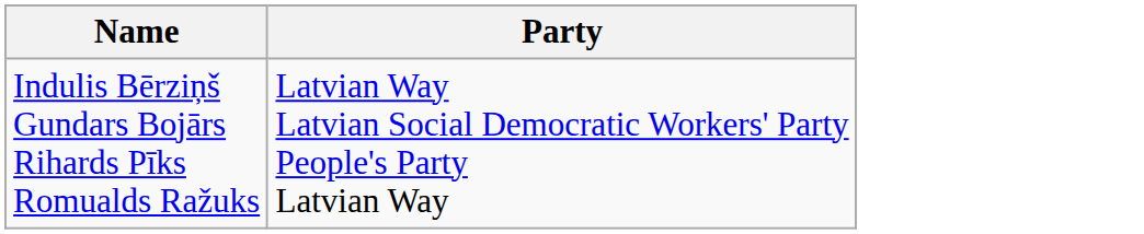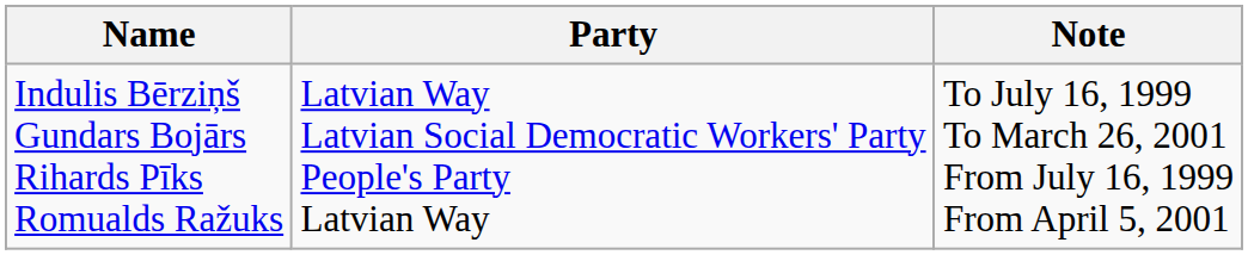+ column: Note | To July 16, 1999 To March 26, 2001 From July 16, 1999 From April 5, 2001
